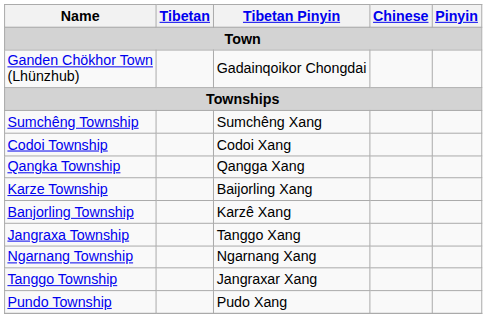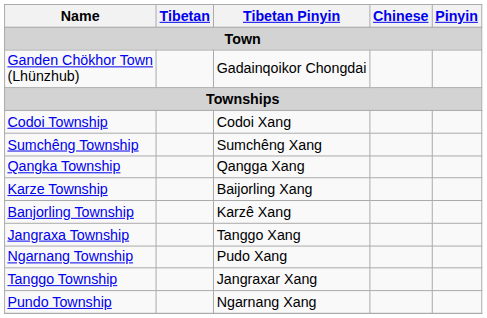rows swapped: Codoi Township <-> Sumchêng Township
Ngarnang Township | Tibetan Pinyin: Ngarnang Xang -> Pudo Xang
Pundo Township | Tibetan Pinyin: Pudo Xang -> Ngarnang Xang
